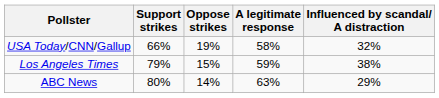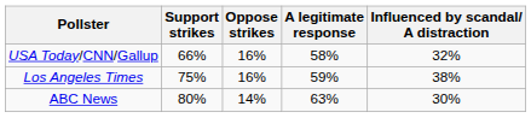USA Today/CNN/Gallup | Oppose strikes: 19% -> 16%
Los Angeles Times | Support strikes: 79% -> 75%
Los Angeles Times | Oppose strikes: 15% -> 16%
ABC News | Influenced by scandal/ A distraction: 29% -> 30%
